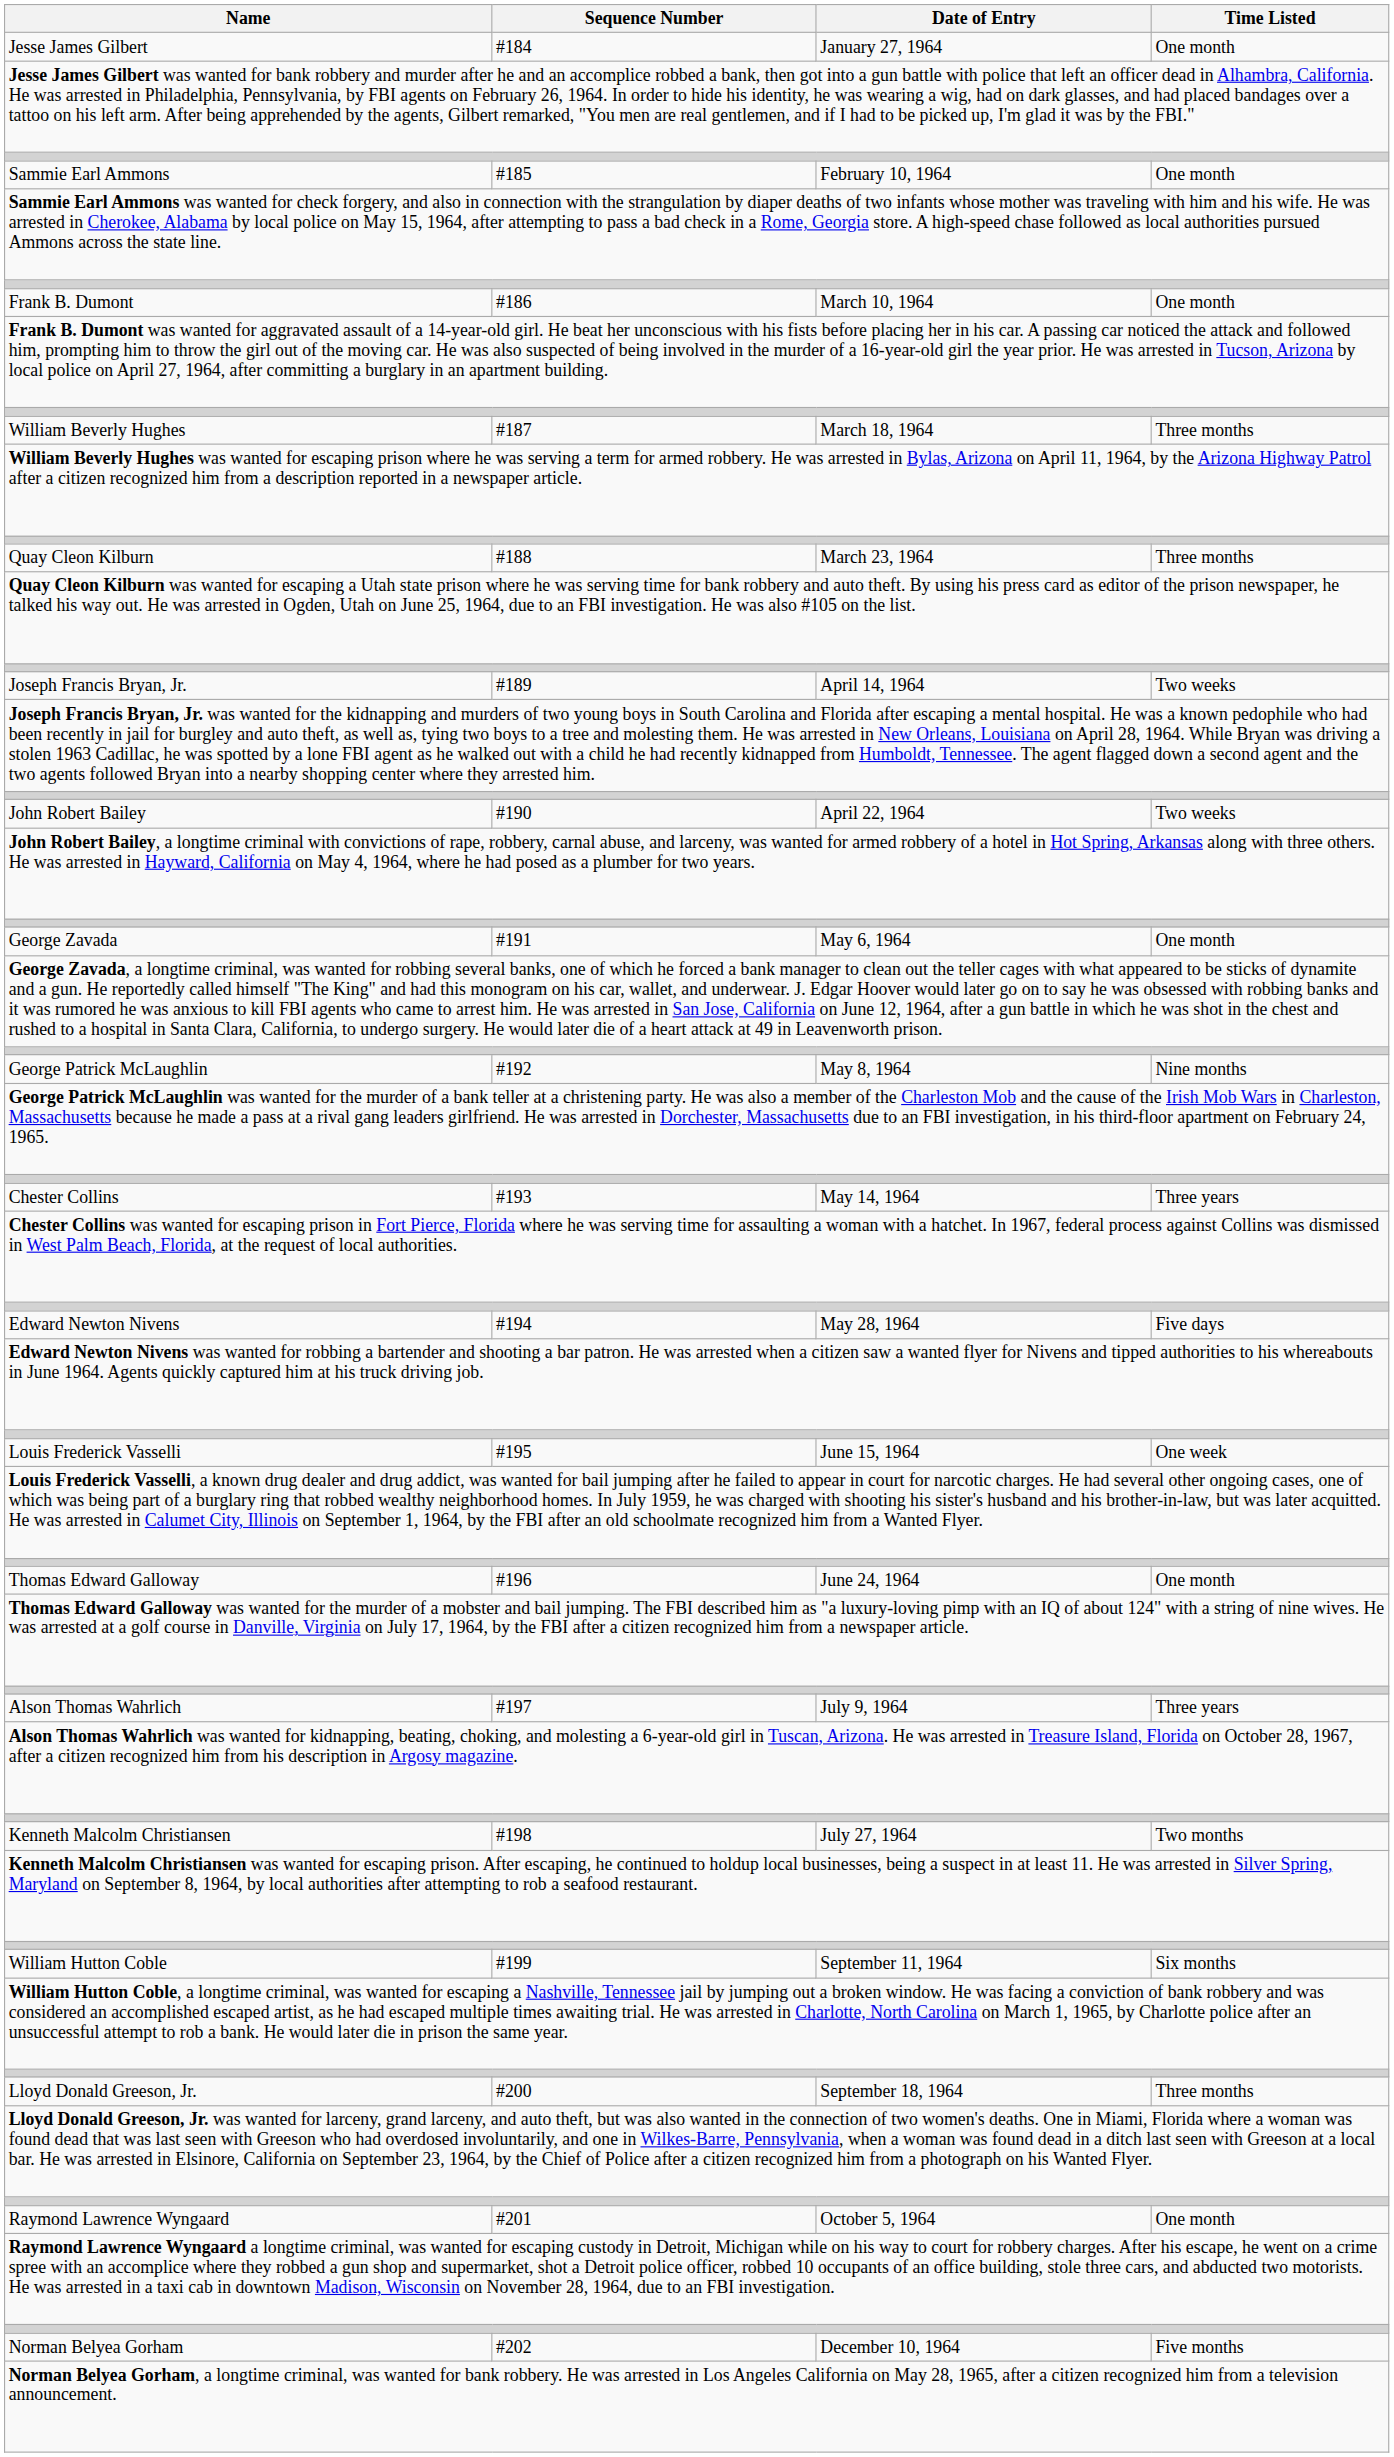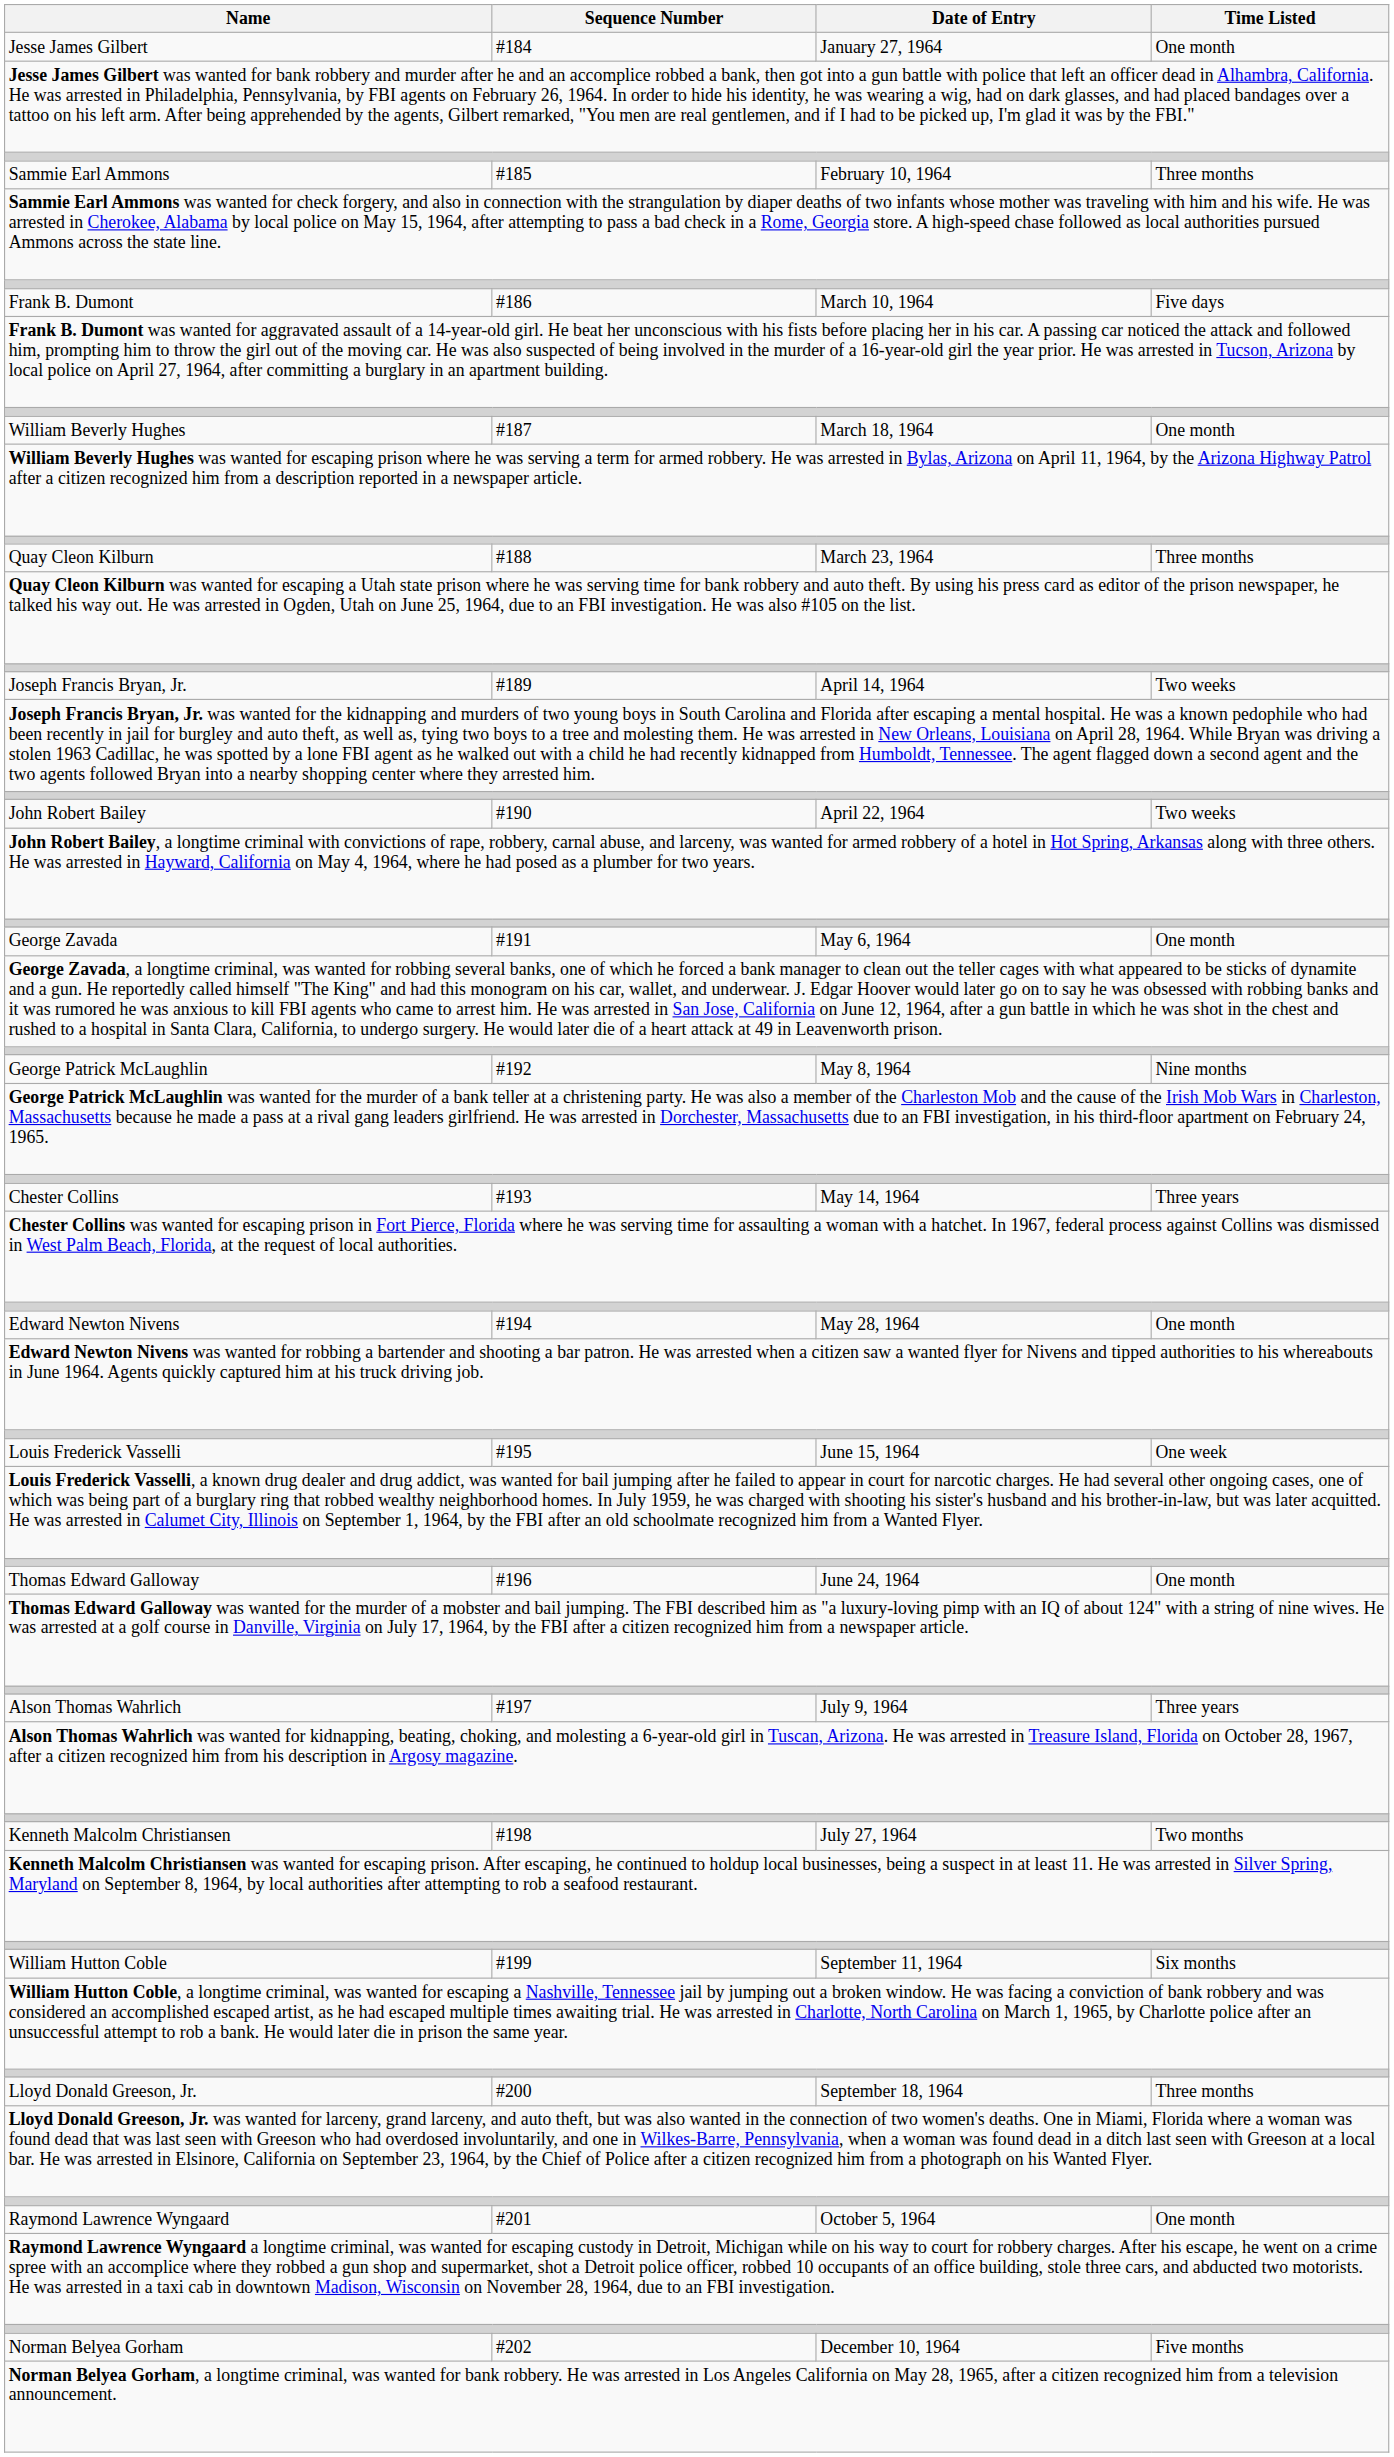Sammie Earl Ammons | Time Listed: One month -> Three months
Frank B. Dumont | Time Listed: One month -> Five days
William Beverly Hughes | Time Listed: Three months -> One month
Edward Newton Nivens | Time Listed: Five days -> One month
